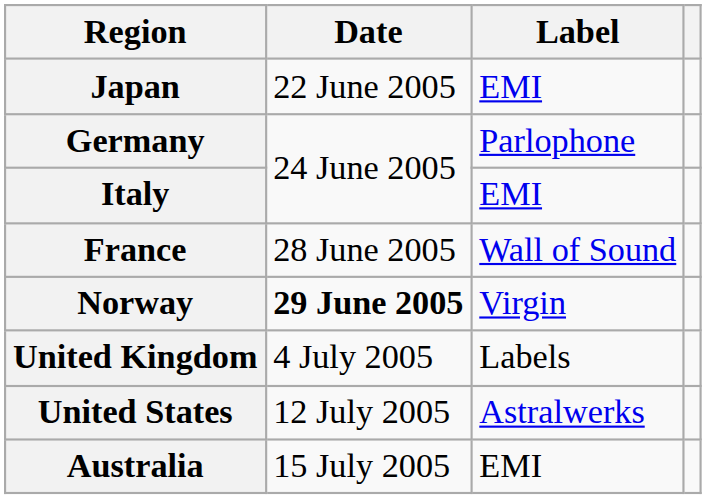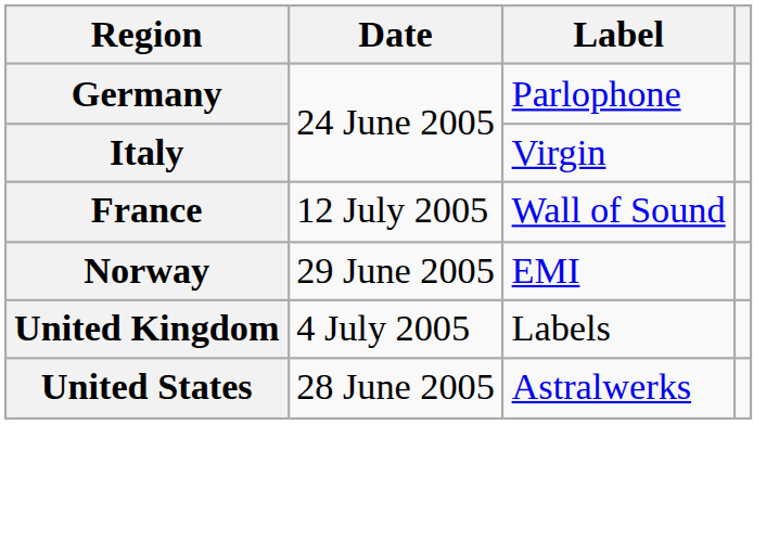- row: Japan | 22 June 2005 | EMI
Italy | Label: EMI -> Virgin
France | Date: 28 June 2005 -> 12 July 2005
Norway | Date: bold -> normal
Norway | Label: Virgin -> EMI
United States | Date: 12 July 2005 -> 28 June 2005
- row: Australia | 15 July 2005 | EMI
